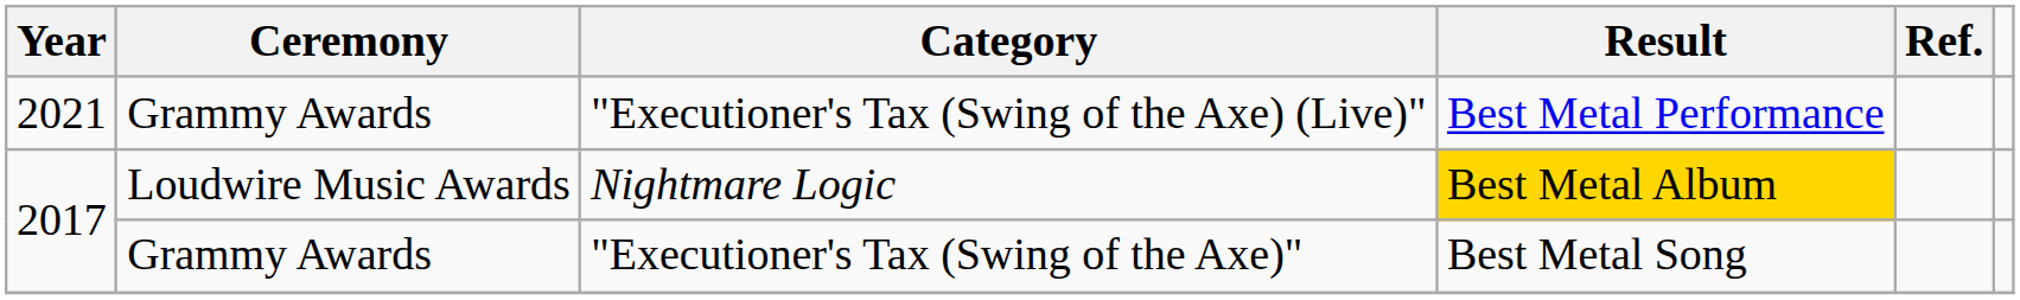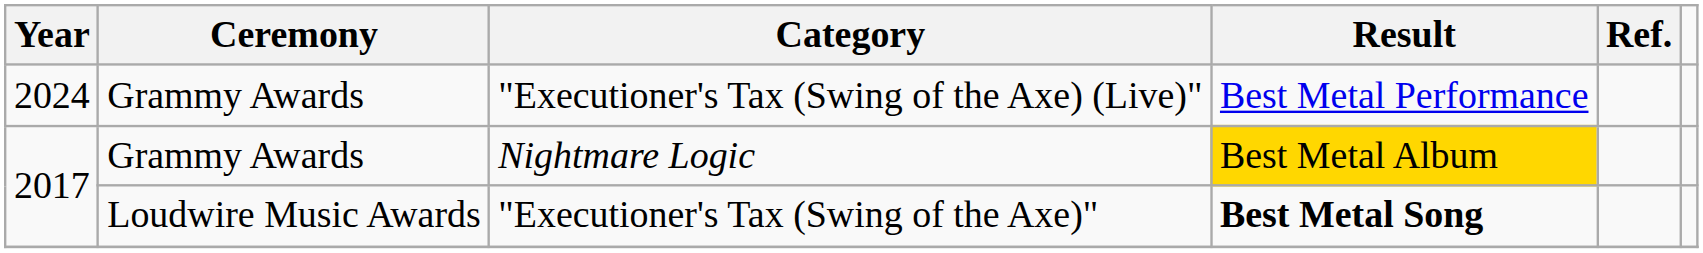"Executioner's Tax (Swing of the Axe) (Live)" | Year: 2021 -> 2024
Nightmare Logic | Ceremony: Loudwire Music Awards -> Grammy Awards
"Executioner's Tax (Swing of the Axe)" | Ceremony: Grammy Awards -> Loudwire Music Awards
"Executioner's Tax (Swing of the Axe)" | Result: normal -> bold
